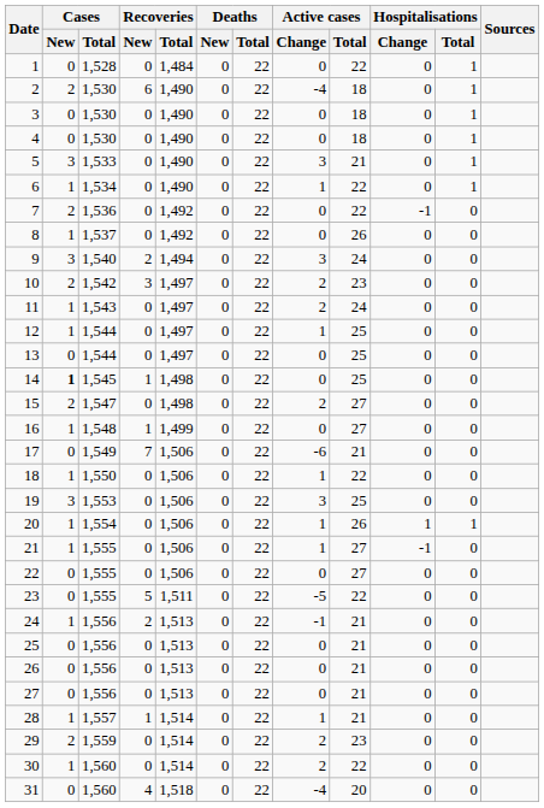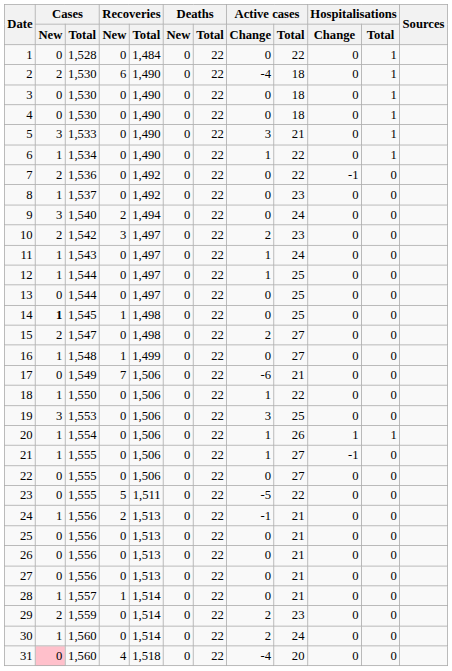8 | Active cases / Total: 26 -> 23
9 | Active cases / Change: 3 -> 0
11 | Active cases / Change: 2 -> 1
28 | Active cases / Change: 1 -> 0
30 | Active cases / Total: 22 -> 24
31 | Cases / New: no background -> pink background
